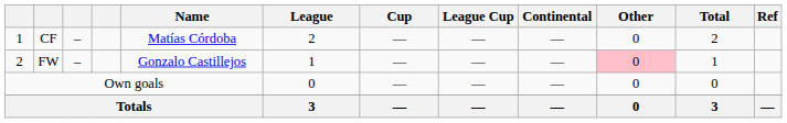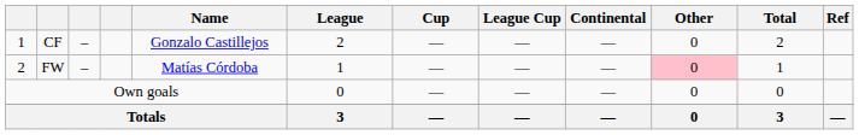CF | Name: Matías Córdoba -> Gonzalo Castillejos
FW | Name: Gonzalo Castillejos -> Matías Córdoba
